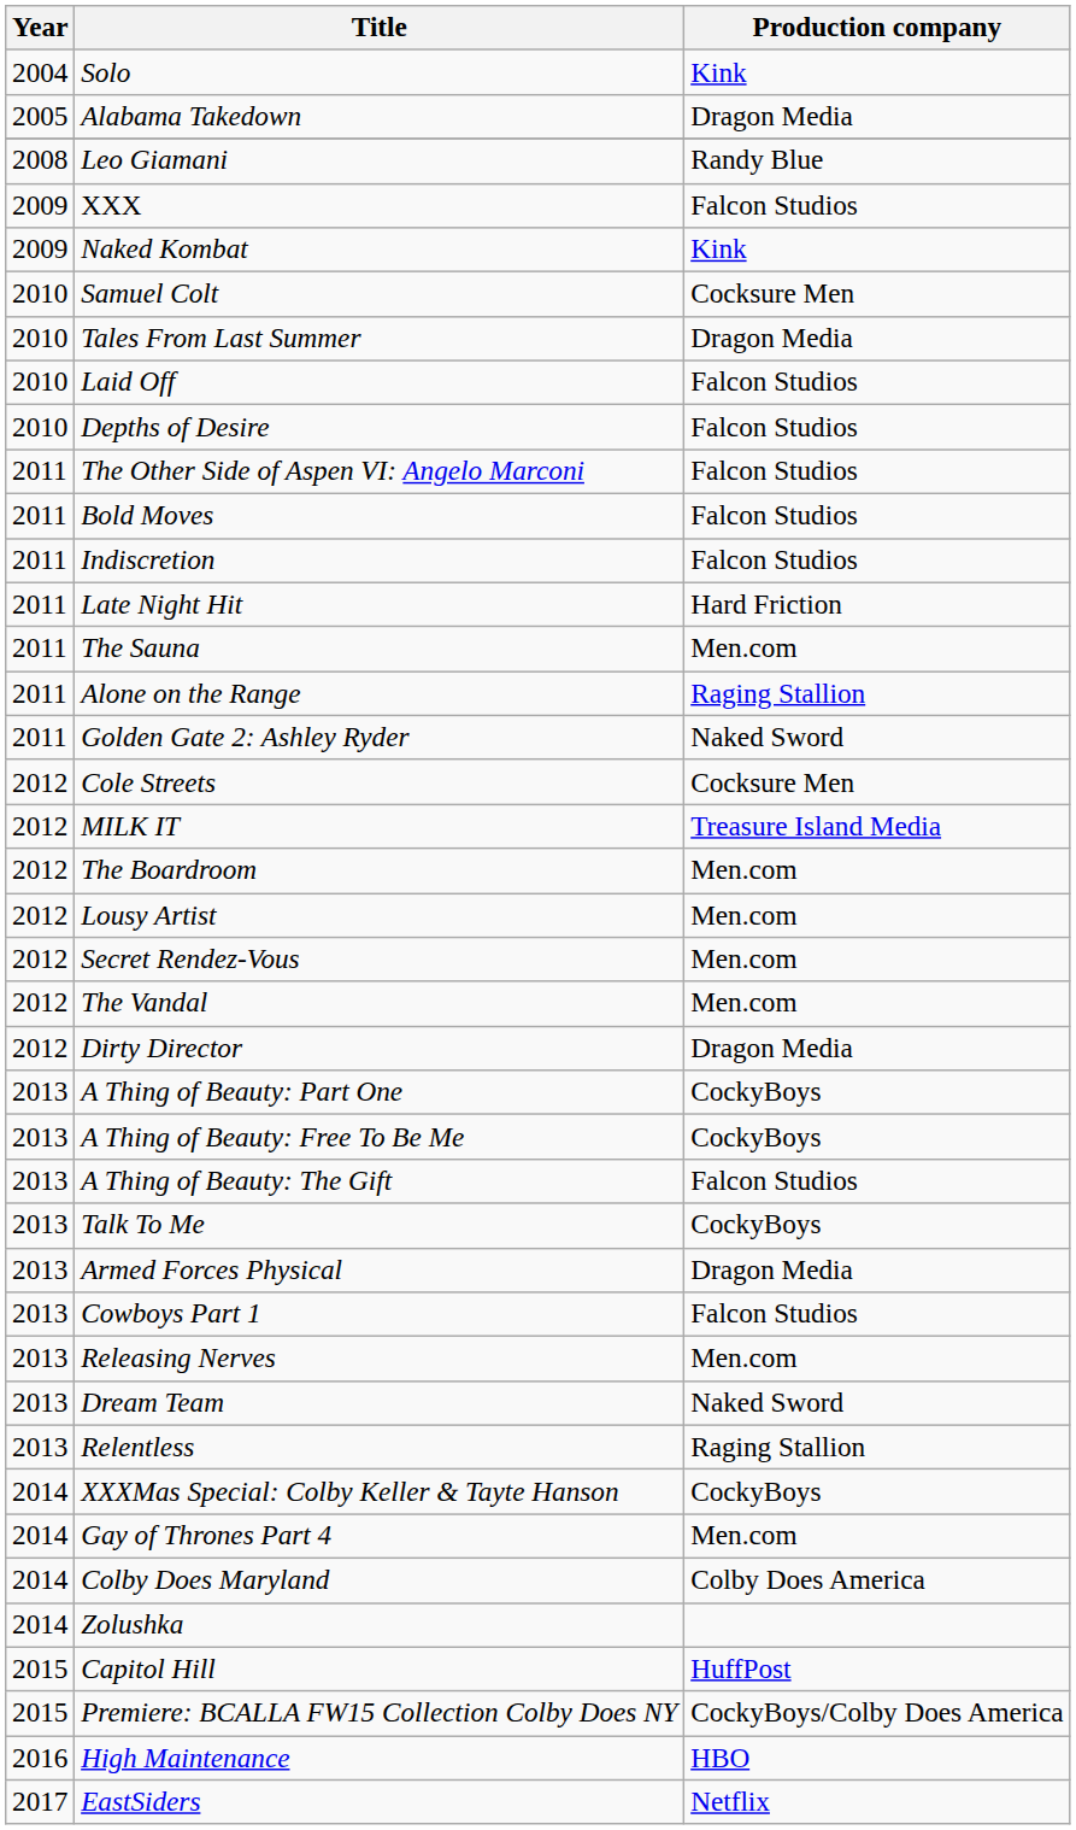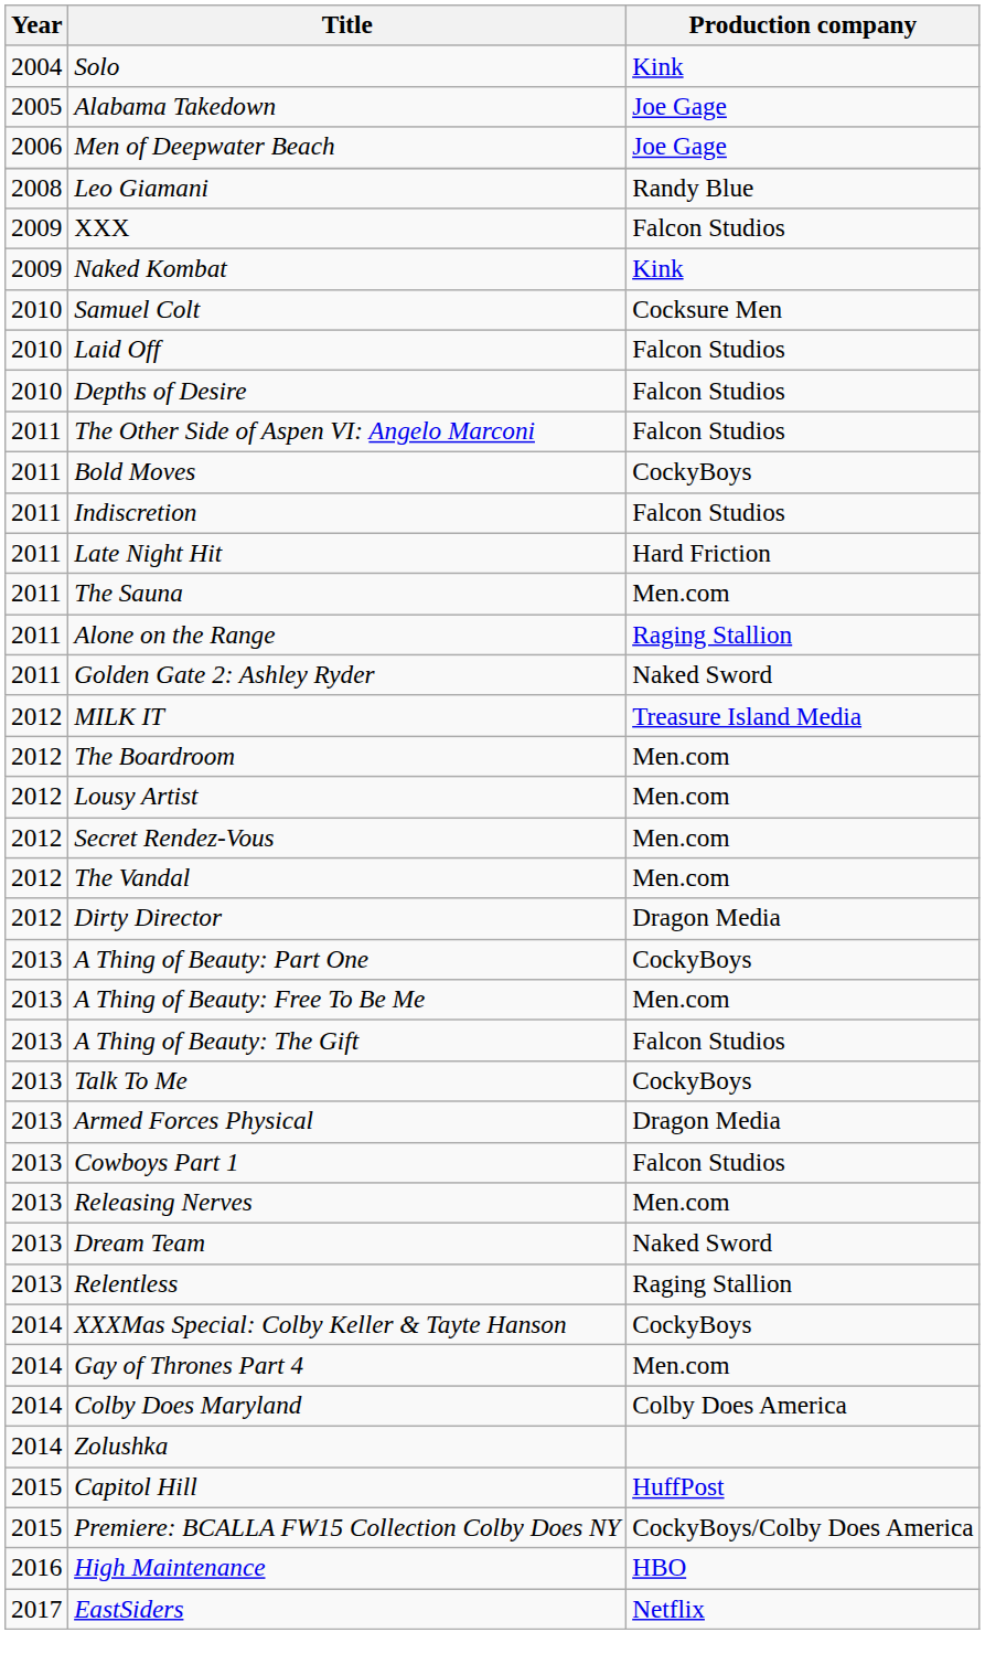Alabama Takedown | Production company: Dragon Media -> Joe Gage
+ row: 2006 | Men of Deepwater Beach | Joe Gage
- row: 2010 | Tales From Last Summer | Dragon Media
Bold Moves | Production company: Falcon Studios -> CockyBoys
- row: 2012 | Cole Streets | Cocksure Men
A Thing of Beauty: Free To Be Me | Production company: CockyBoys -> Men.com
